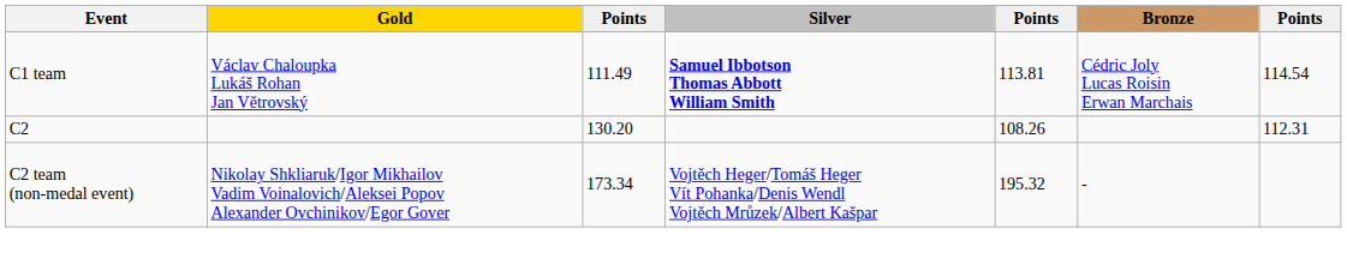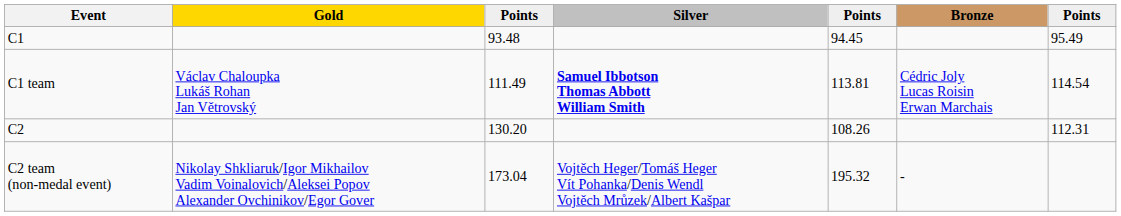+ row: C1 | 93.48 | 94.45 | 95.49
C2 team (non-medal event) | column 3: 173.34 -> 173.04
